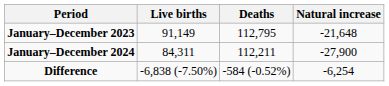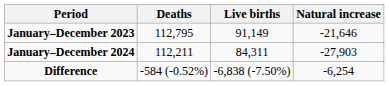columns swapped: Live births <-> Deaths
January–December 2023 | Natural increase: -21,648 -> -21,646
January–December 2024 | Natural increase: -27,900 -> -27,903
